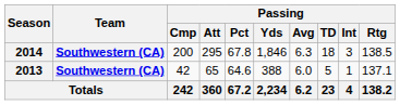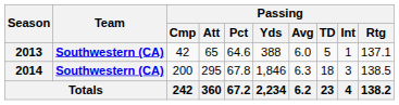rows swapped: 2013 <-> 2014
